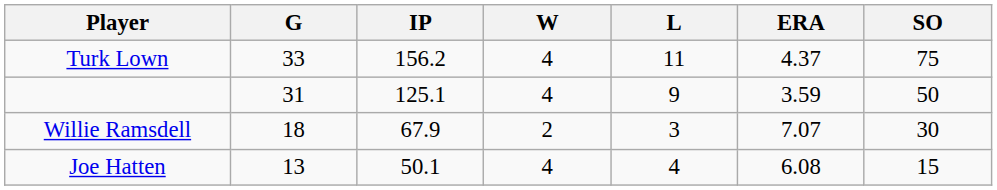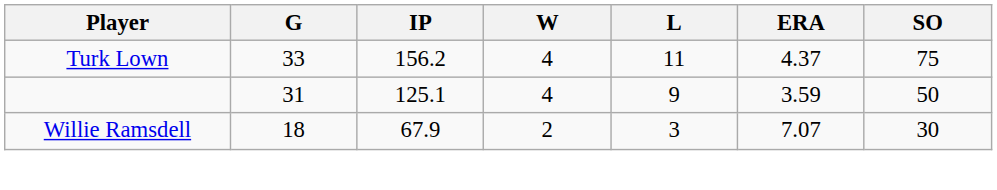- row: Joe Hatten | 13 | 50.1 | 4 | 4 | 6.08 | 15
